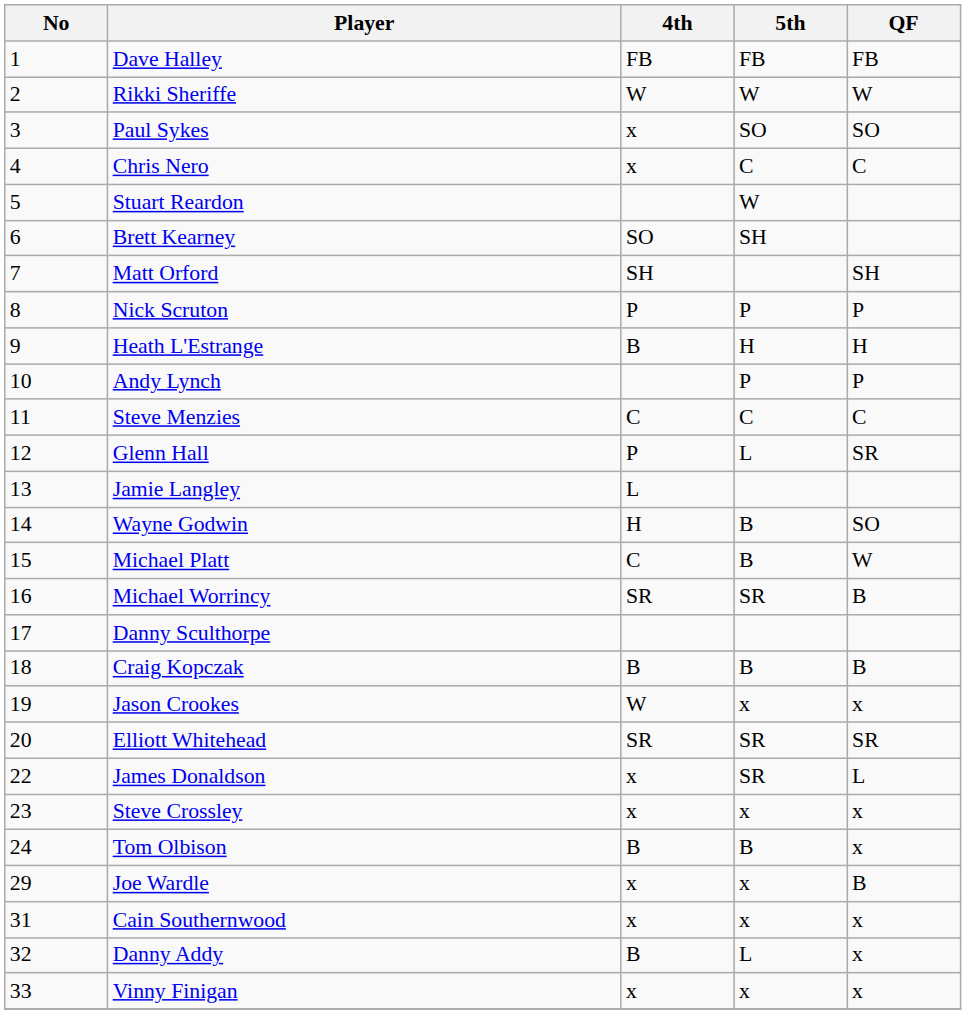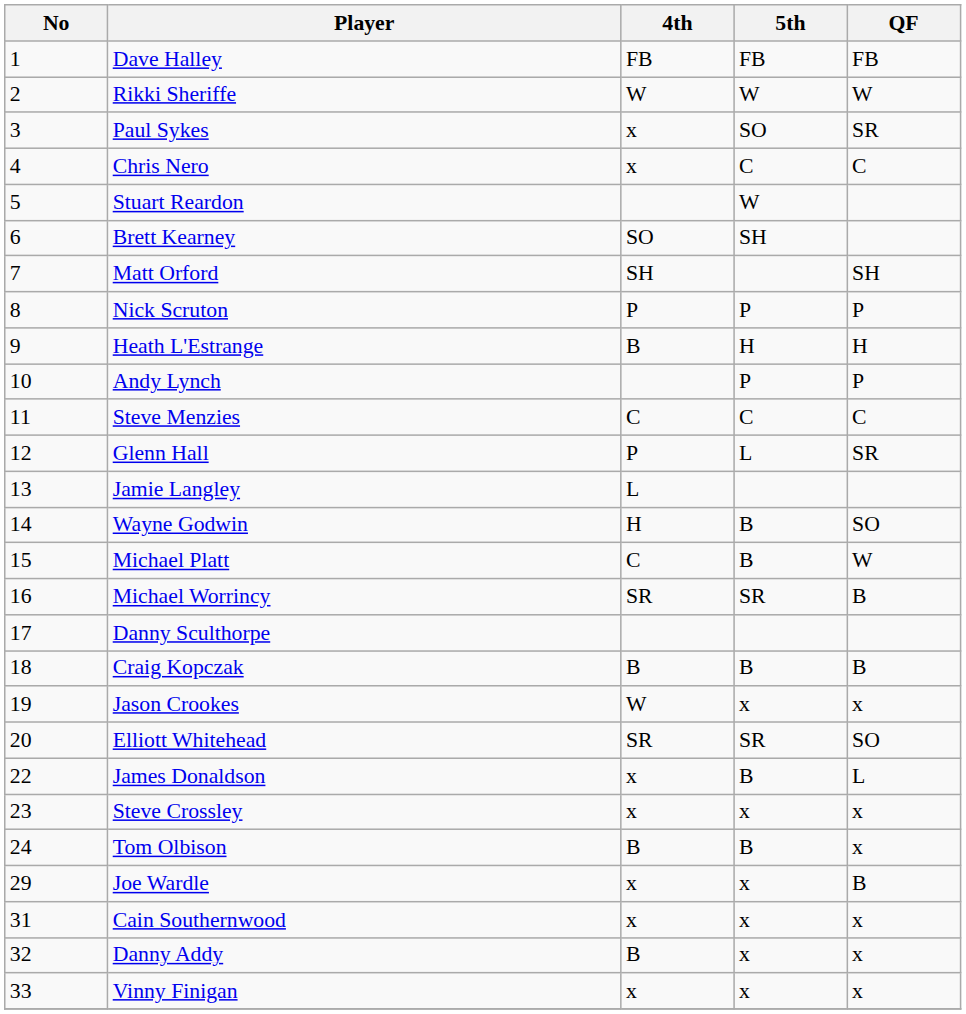Paul Sykes | QF: SO -> SR
Elliott Whitehead | QF: SR -> SO
James Donaldson | 5th: SR -> B
Danny Addy | 5th: L -> x
